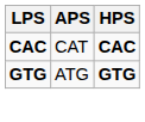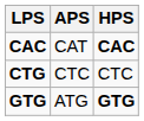+ row: CTG | CTC | CTC
